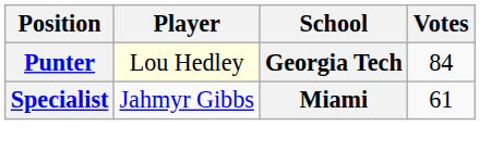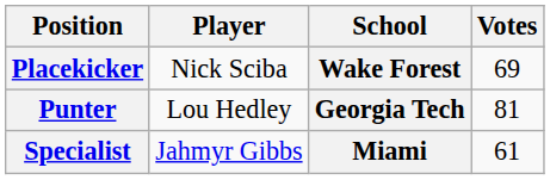+ row: Placekicker | Nick Sciba | Wake Forest | 69
Punter | Player: lightyellow background -> no background
Punter | Votes: 84 -> 81
